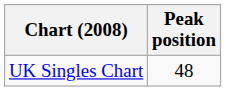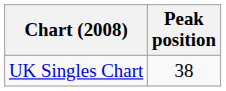UK Singles Chart | Peak position: 48 -> 38
